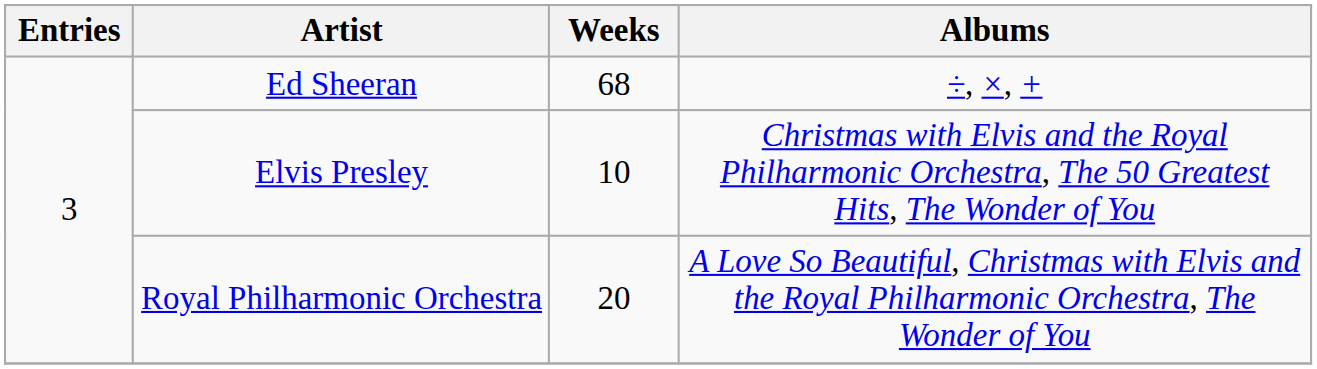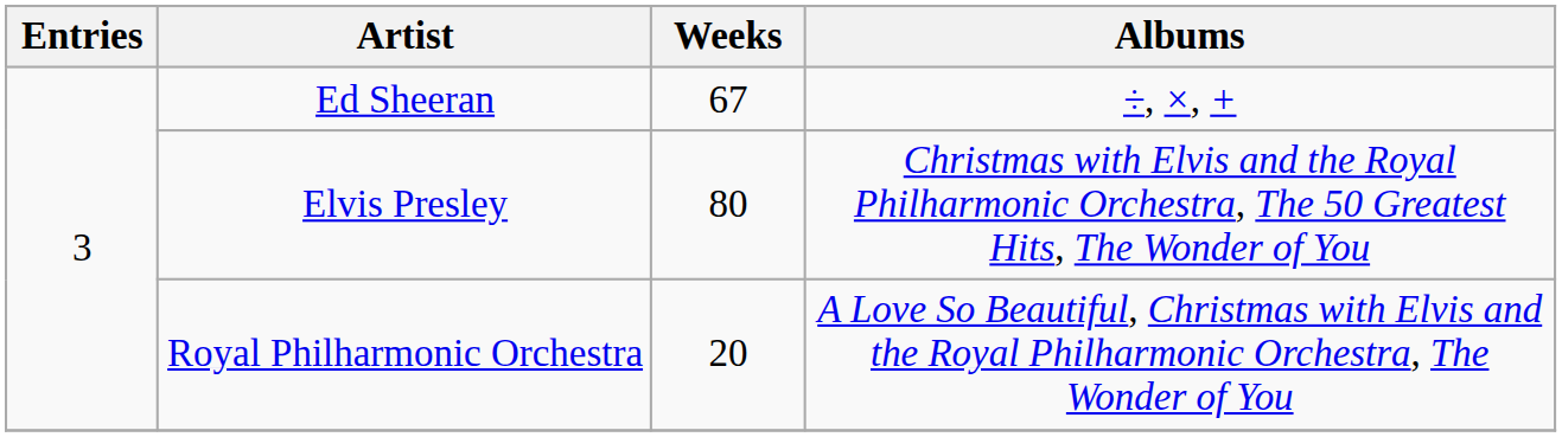Ed Sheeran | Weeks: 68 -> 67
Elvis Presley | Weeks: 10 -> 80
